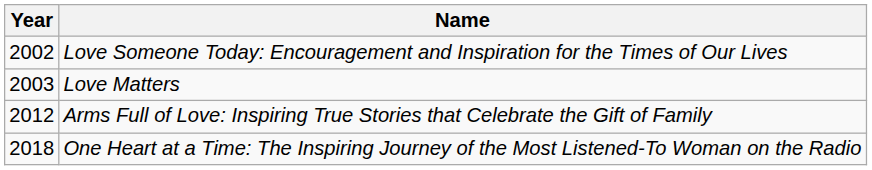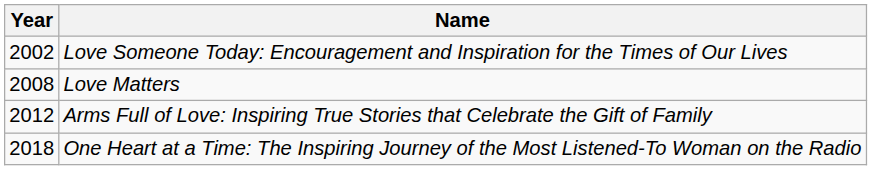Love Matters | Year: 2003 -> 2008
